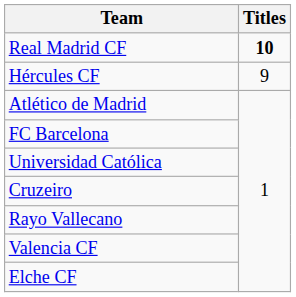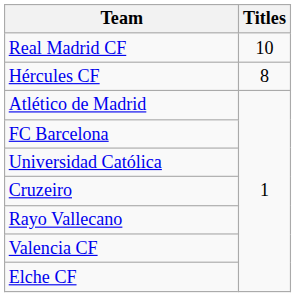Real Madrid CF | Titles: bold -> normal
Hércules CF | Titles: 9 -> 8
